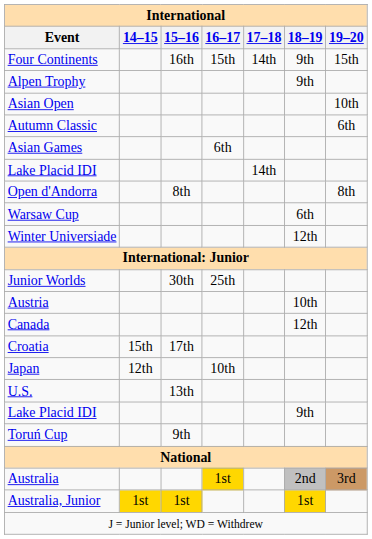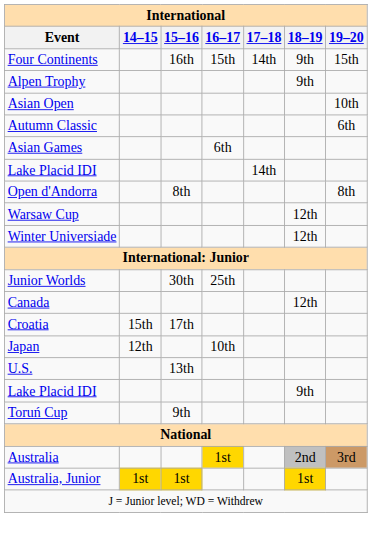Warsaw Cup | 18–19: 6th -> 12th
- row: Austria | 10th
